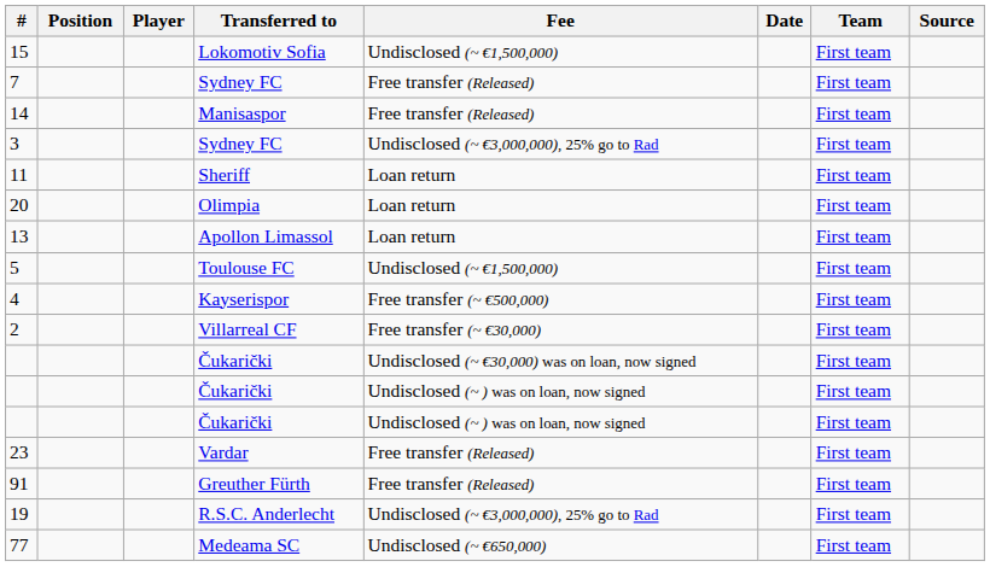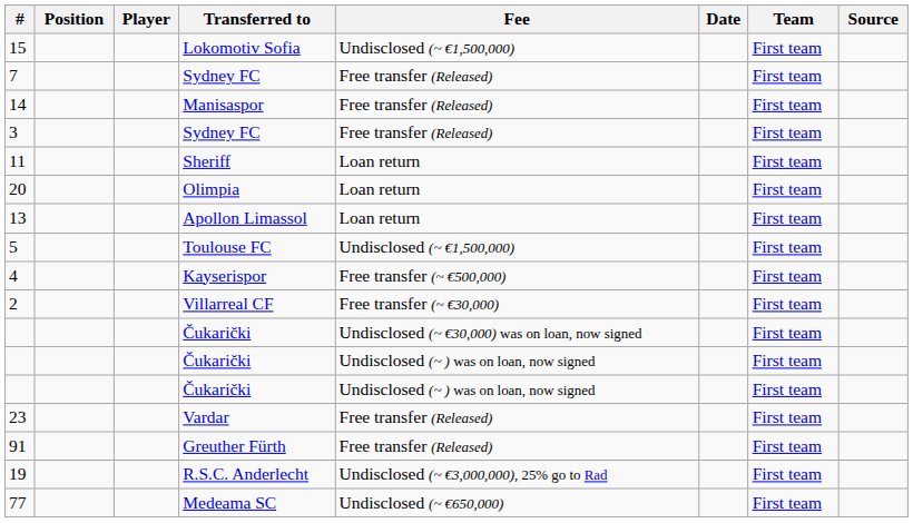3 | Fee: Undisclosed (~ €3,000,000), 25% go to Rad -> Free transfer (Released)
